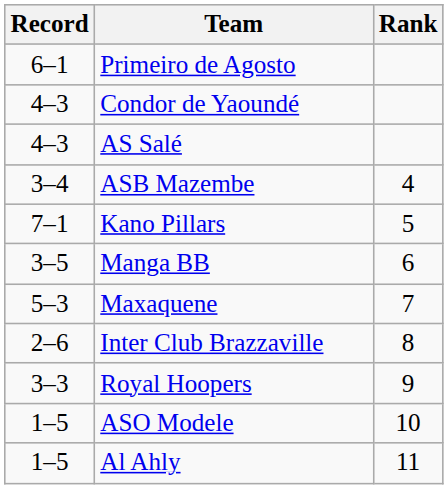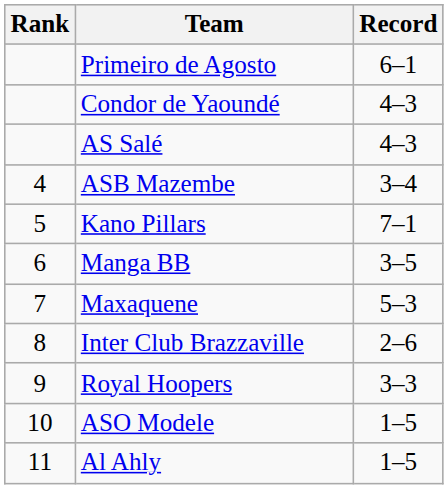columns swapped: Rank <-> Record
